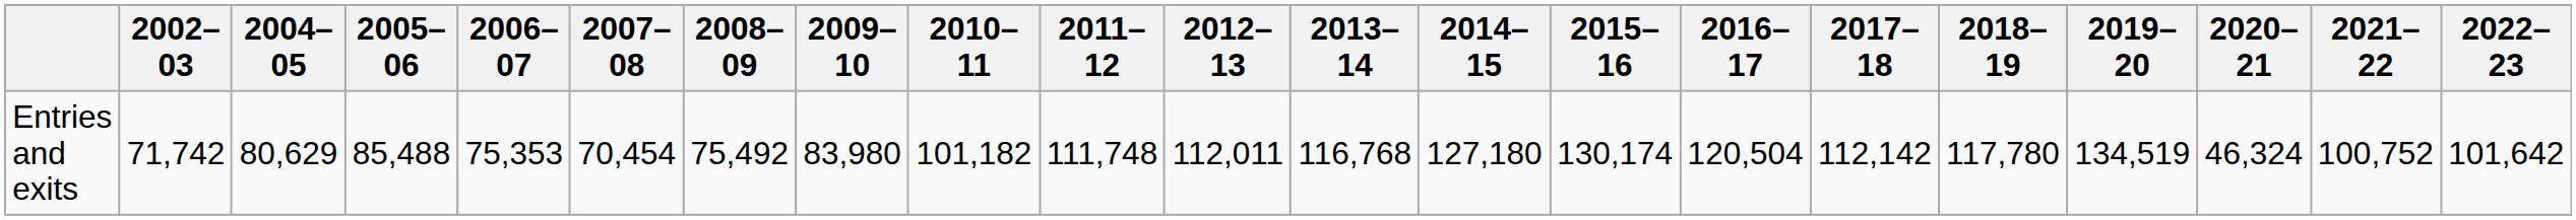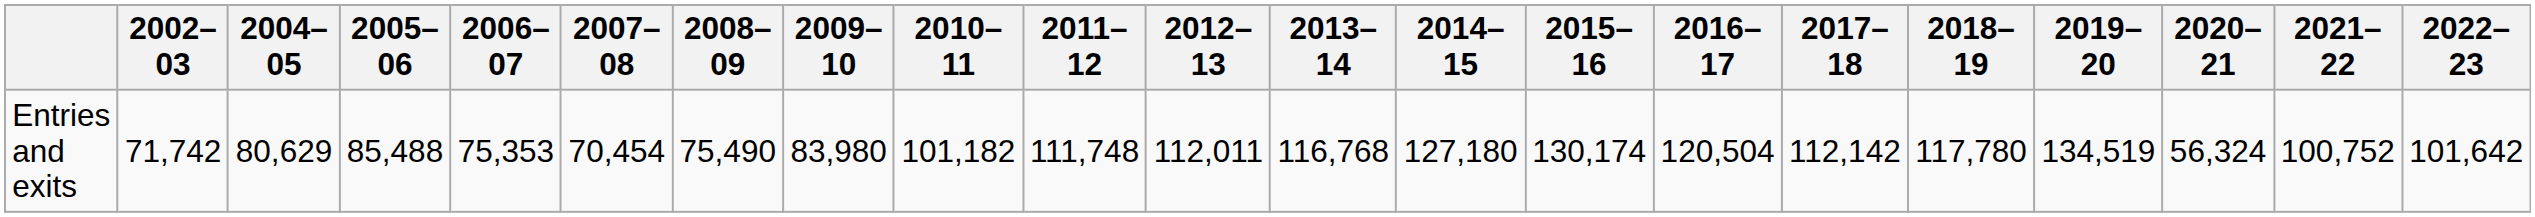Entries and exits | 2008–09: 75,492 -> 75,490
Entries and exits | 2020–21: 46,324 -> 56,324
